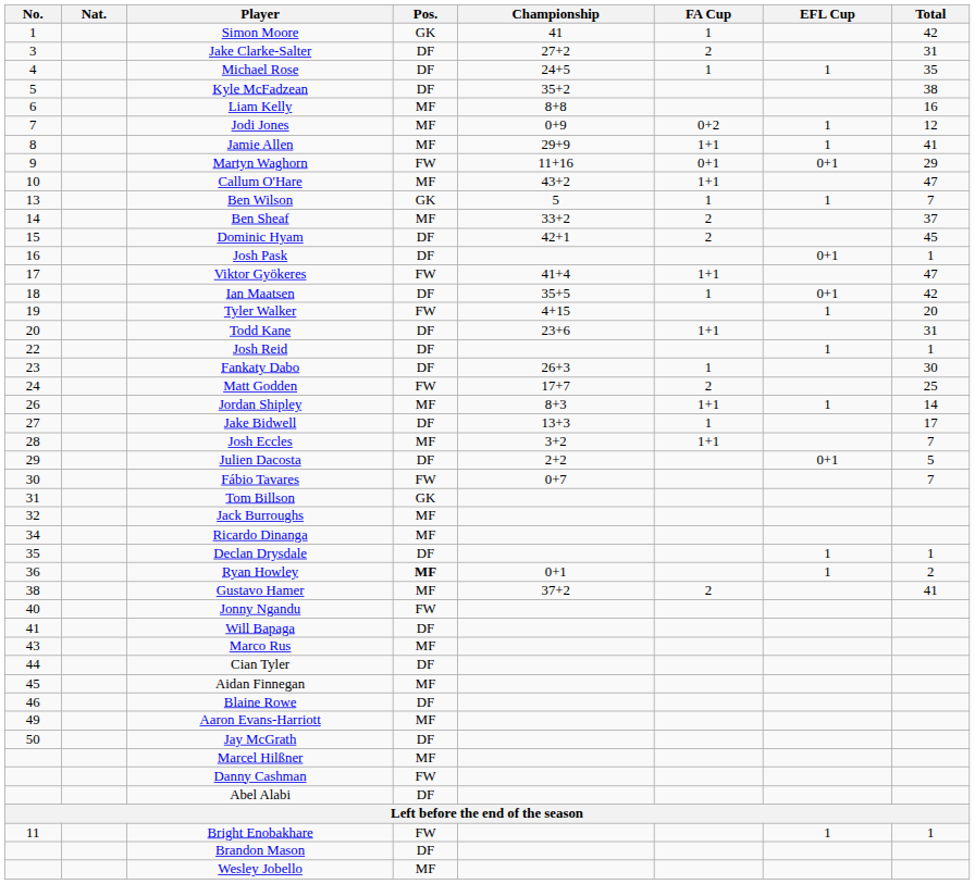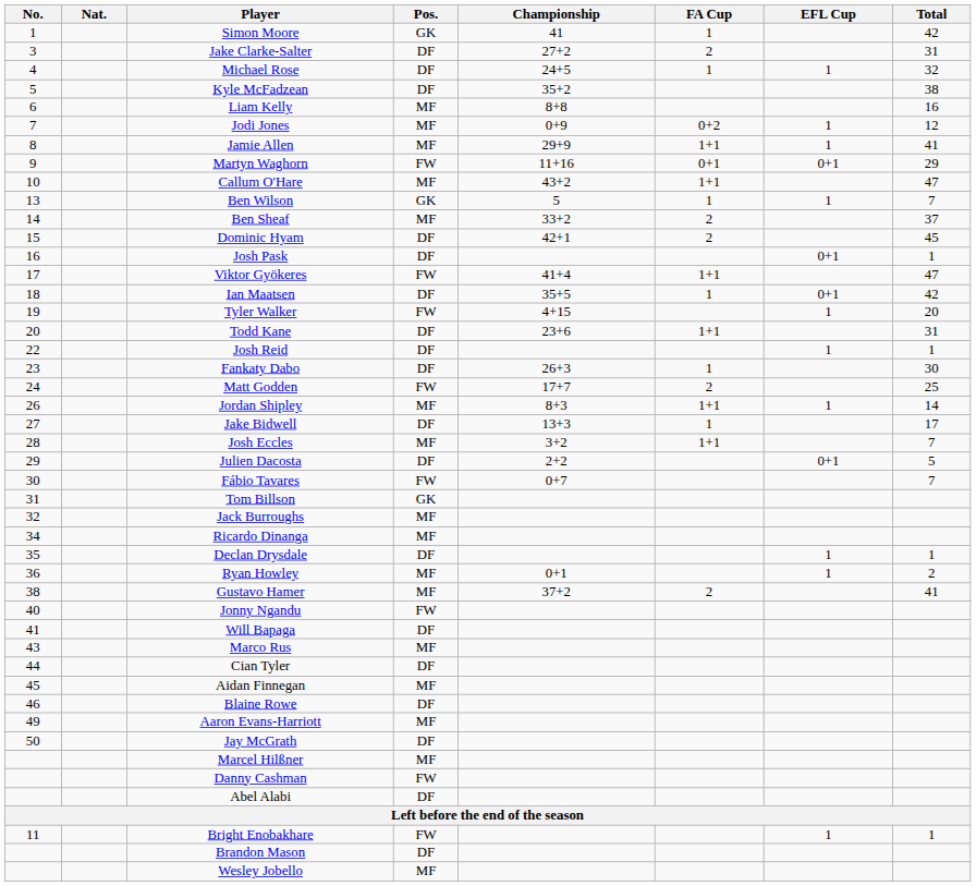Michael Rose | Total: 35 -> 32
Ryan Howley | Pos.: bold -> normal
